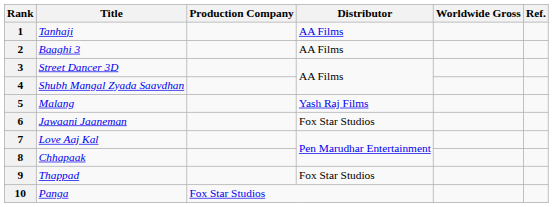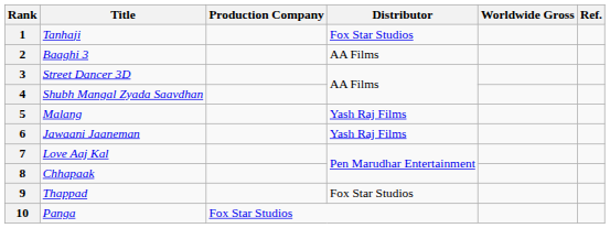1 | Distributor: AA Films -> Fox Star Studios
6 | Distributor: Fox Star Studios -> Yash Raj Films
